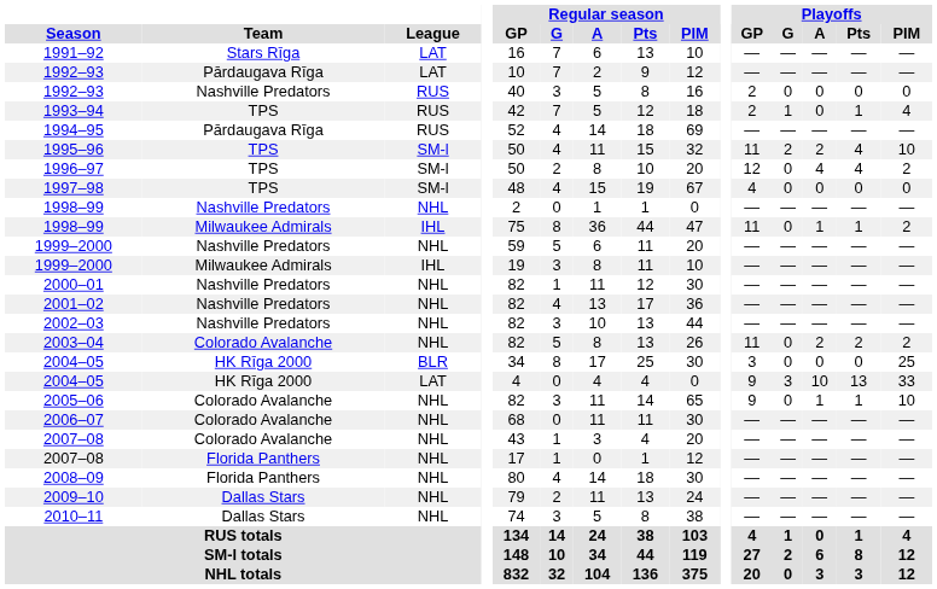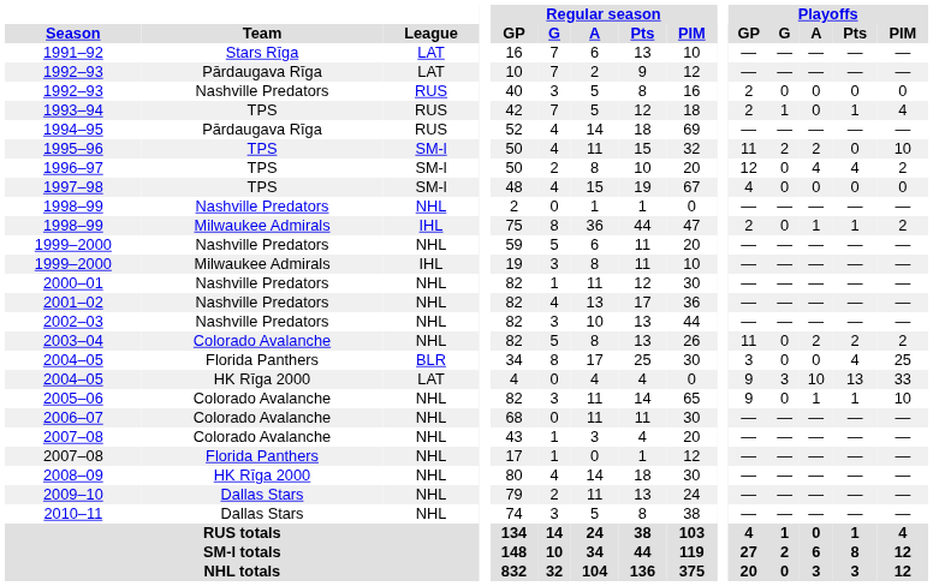1995–96 | Playoffs / Pts: 4 -> 0
1998–99 / IHL | Playoffs / GP: 11 -> 2
2004–05 / BLR | Team: HK Rīga 2000 -> Florida Panthers
2004–05 / BLR | Playoffs / Pts: 0 -> 4
2008–09 | Team: Florida Panthers -> HK Rīga 2000
